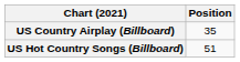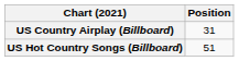US Country Airplay (Billboard) | Position: 35 -> 31
